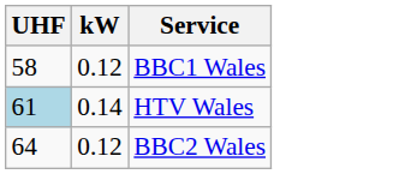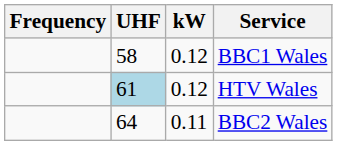+ column: Frequency
HTV Wales | kW: 0.14 -> 0.12
BBC2 Wales | kW: 0.12 -> 0.11
